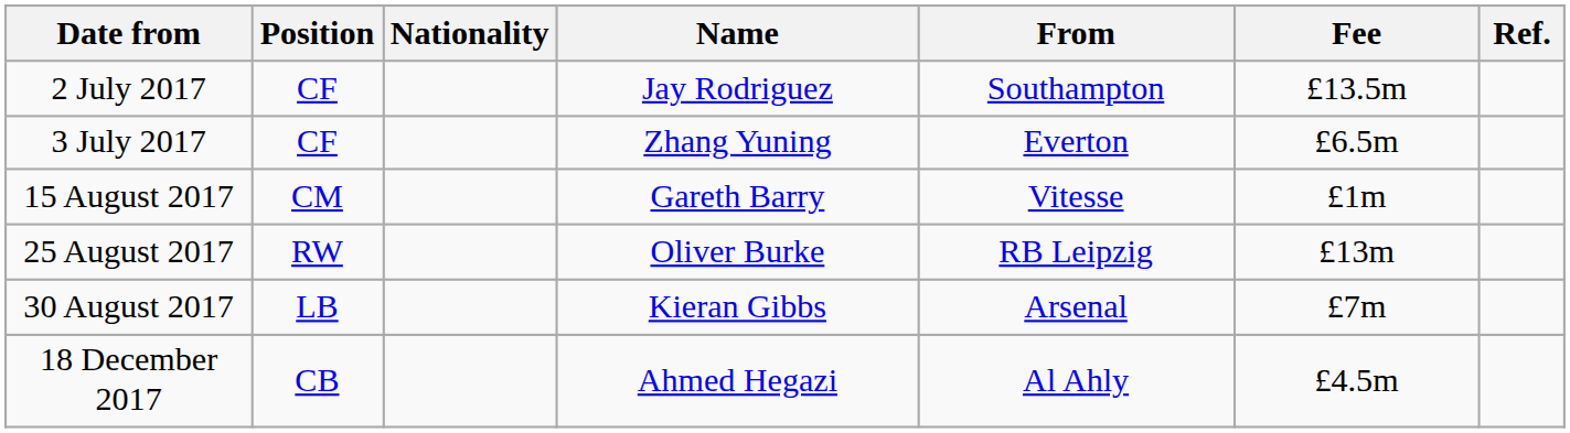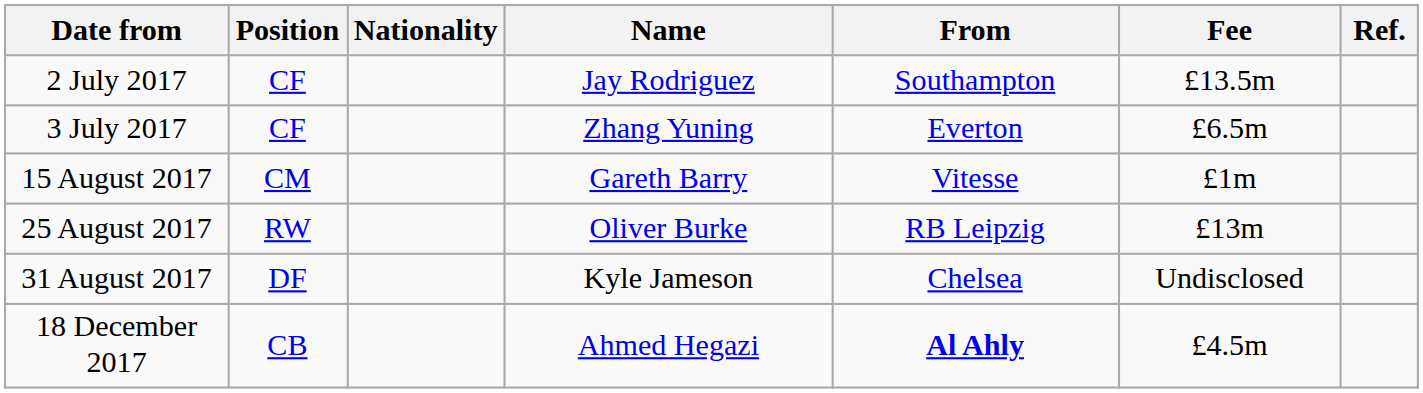- row: 30 August 2017 | LB | Kieran Gibbs | Arsenal | £7m
+ row: 31 August 2017 | DF | Kyle Jameson | Chelsea | Undisclosed
18 December 2017 | From: normal -> bold
